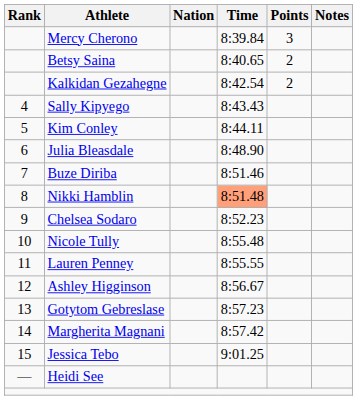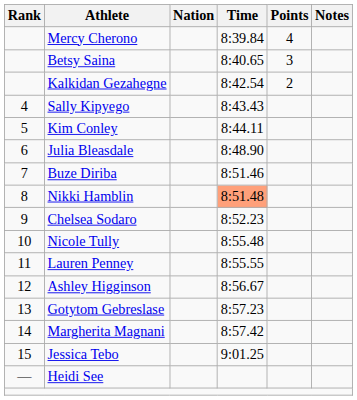Mercy Cherono | Points: 3 -> 4
Betsy Saina | Points: 2 -> 3
